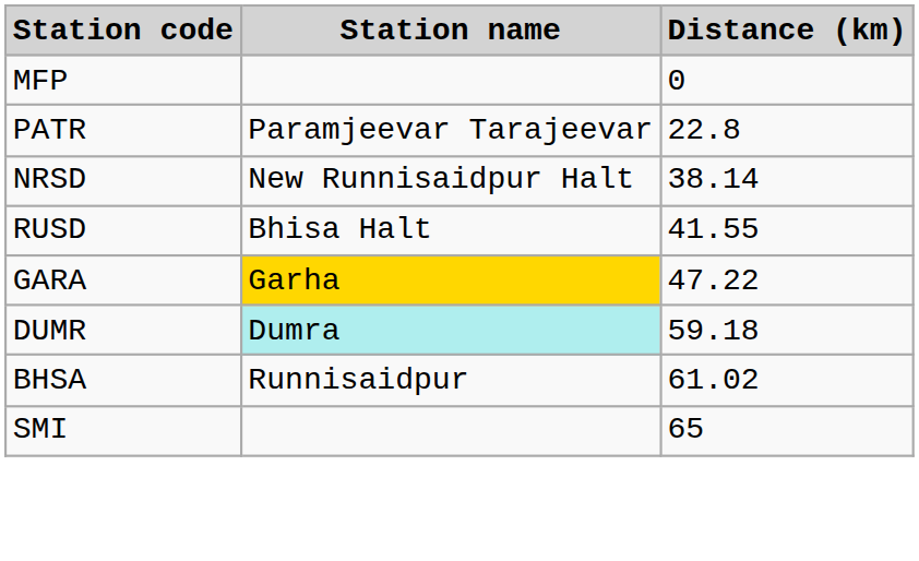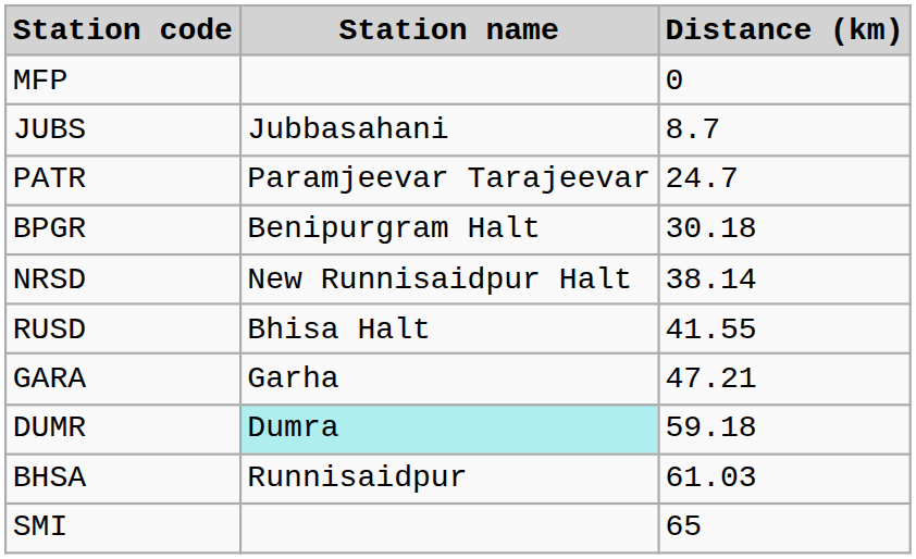+ row: JUBS | Jubbasahani | 8.7
PATR | Distance (km): 22.8 -> 24.7
+ row: BPGR | Benipurgram Halt | 30.18
GARA | Station name: gold background -> no background
GARA | Distance (km): 47.22 -> 47.21
BHSA | Distance (km): 61.02 -> 61.03
